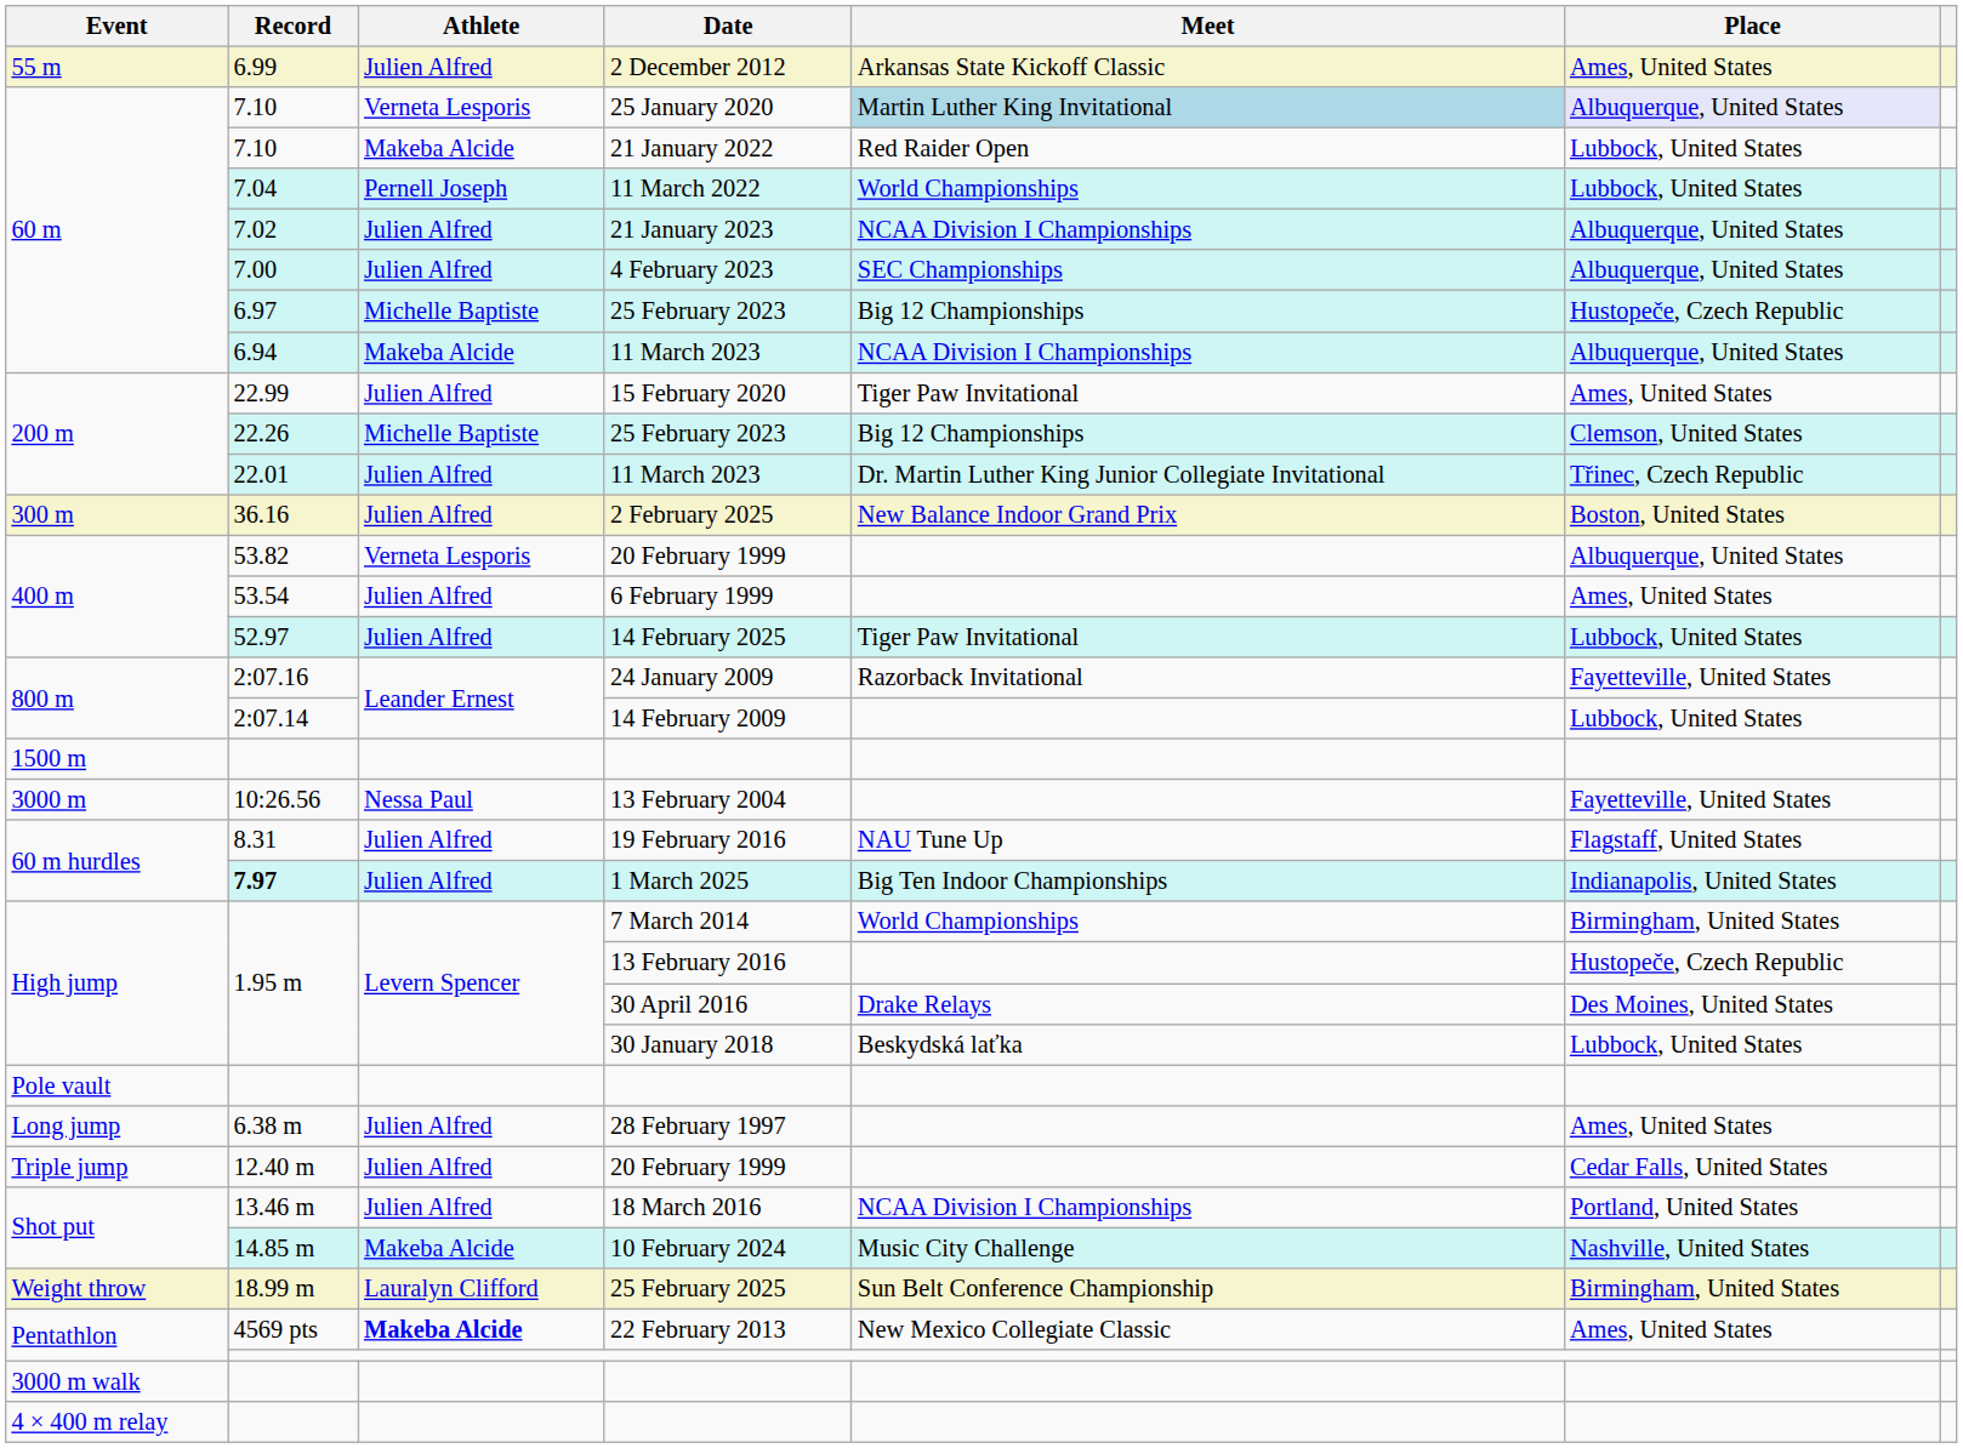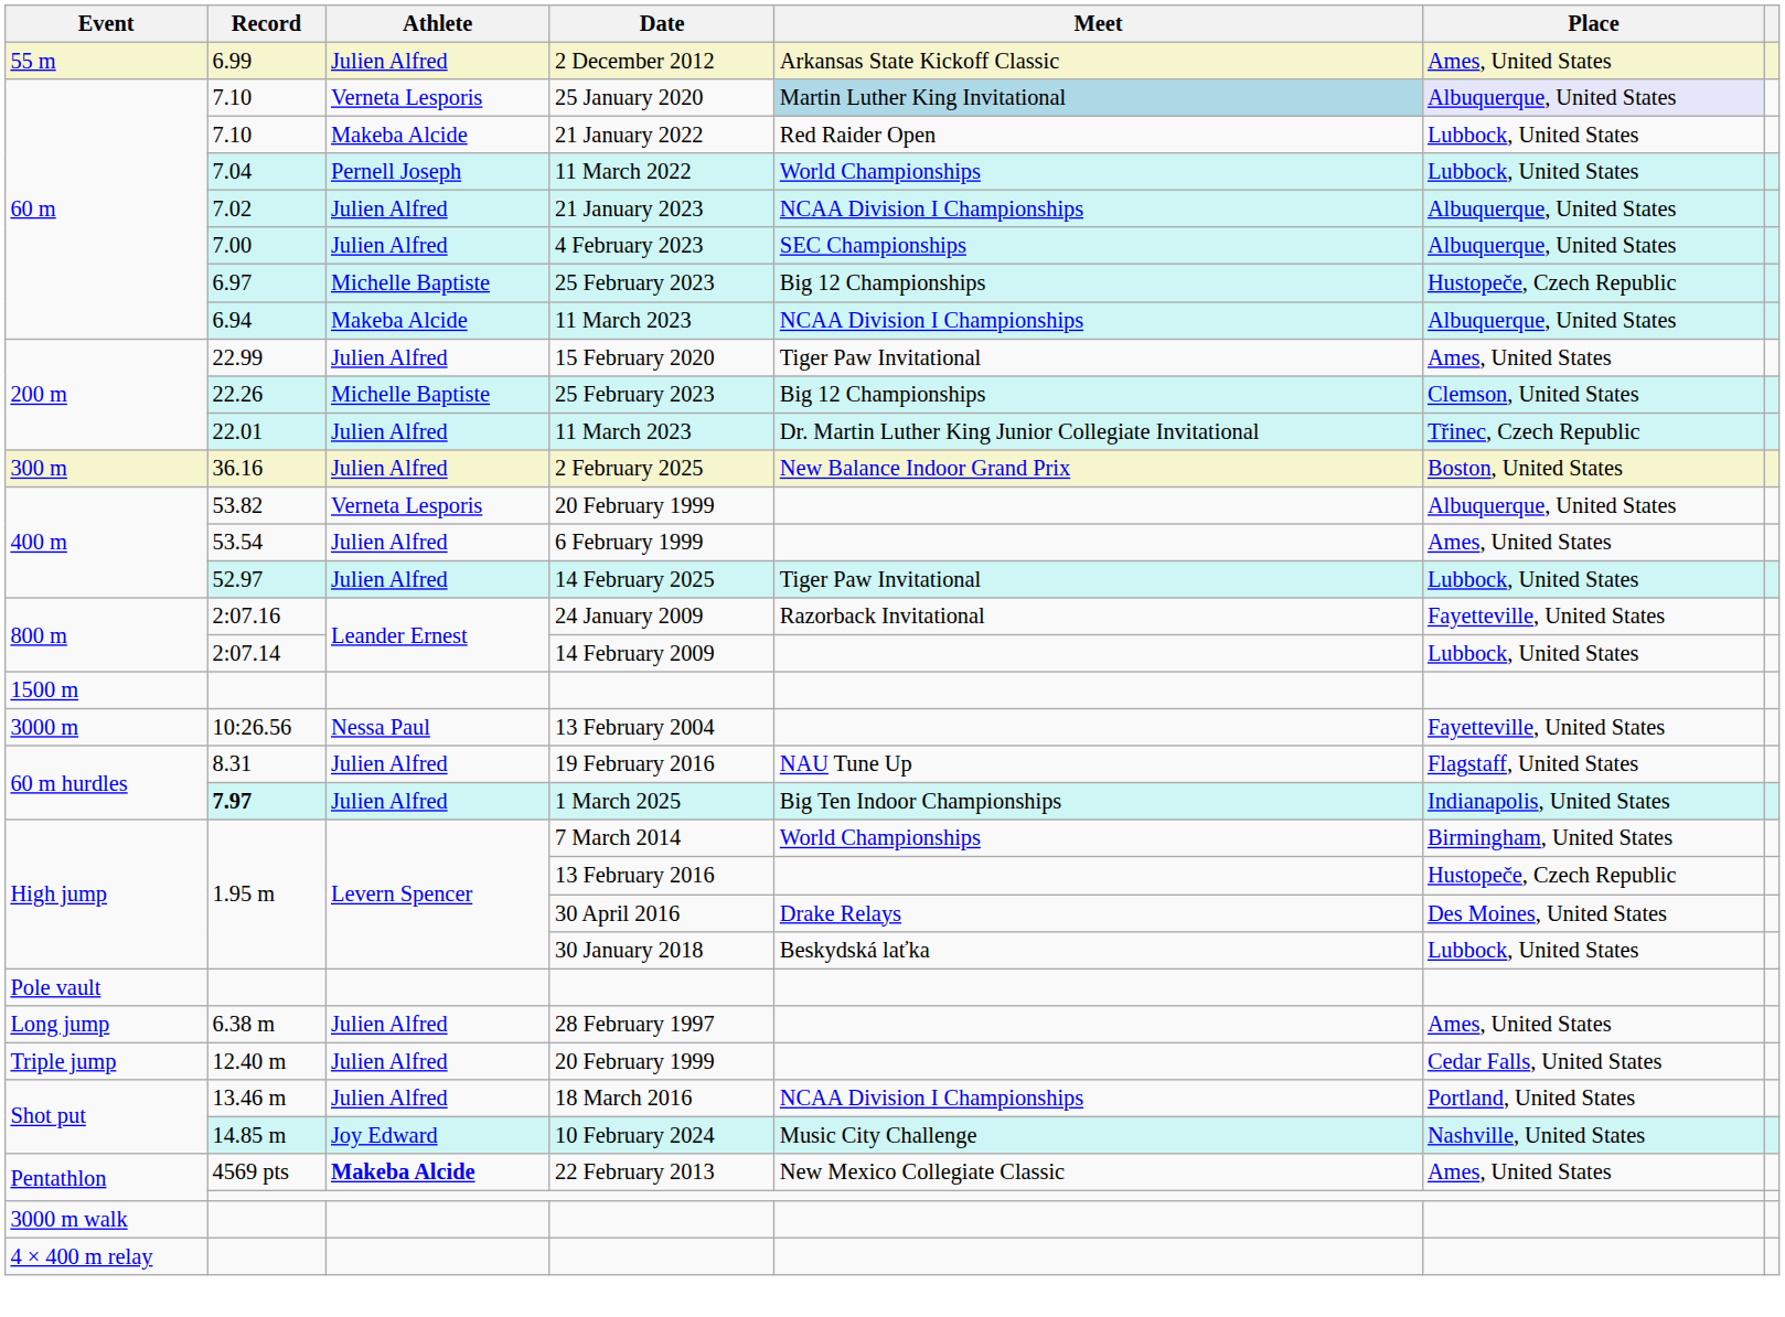10 February 2024 | Athlete: Makeba Alcide -> Joy Edward
- row: Weight throw | 18.99 m | Lauralyn Clifford | 25 February 2025 | Sun Belt Conference Championship | Birmingham, United States
